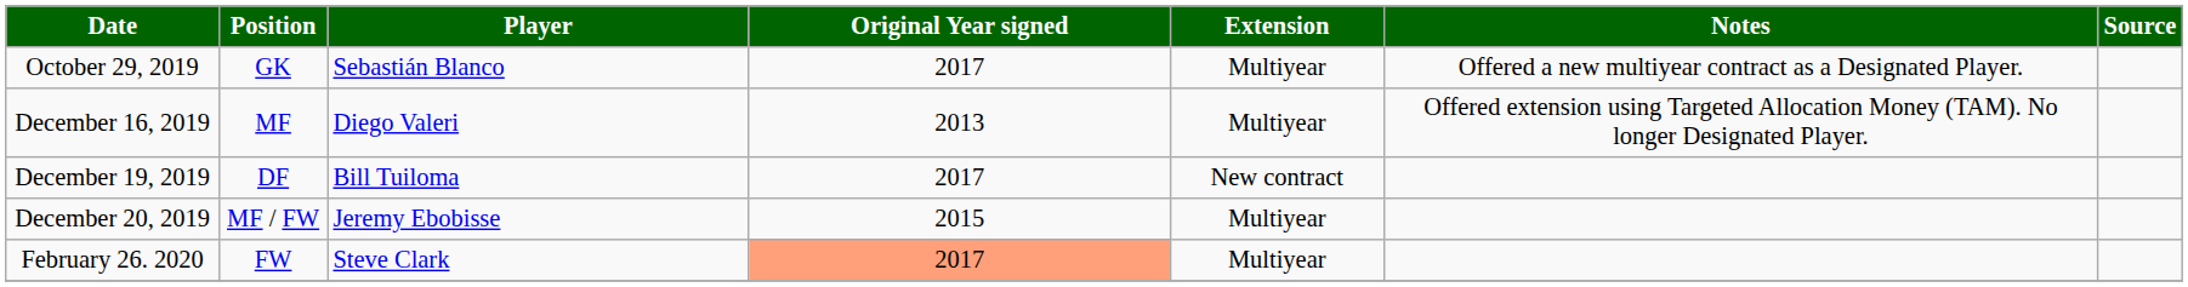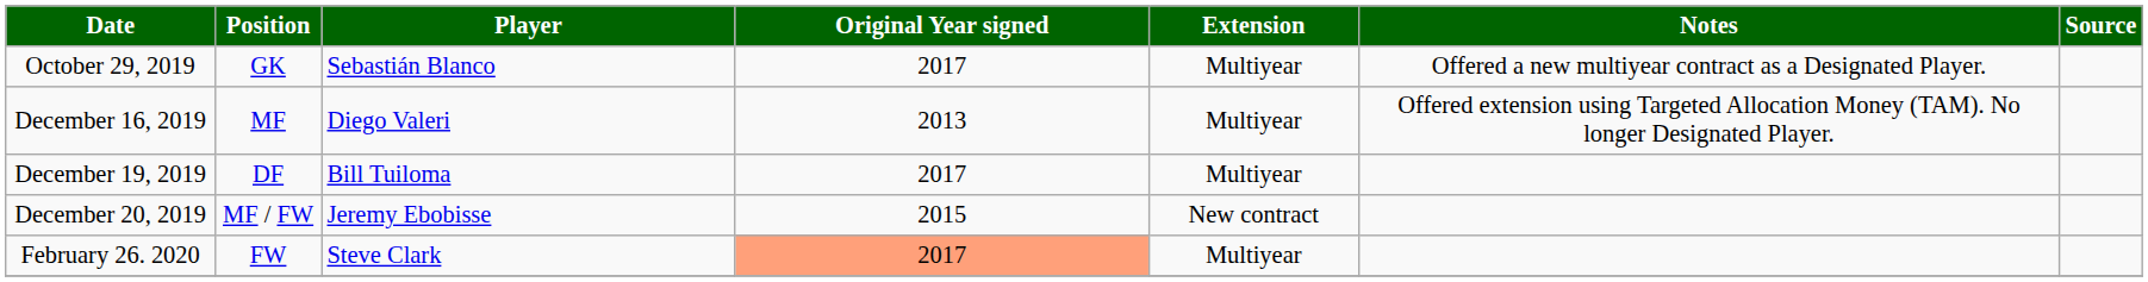December 19, 2019 | Extension: New contract -> Multiyear
December 20, 2019 | Extension: Multiyear -> New contract
